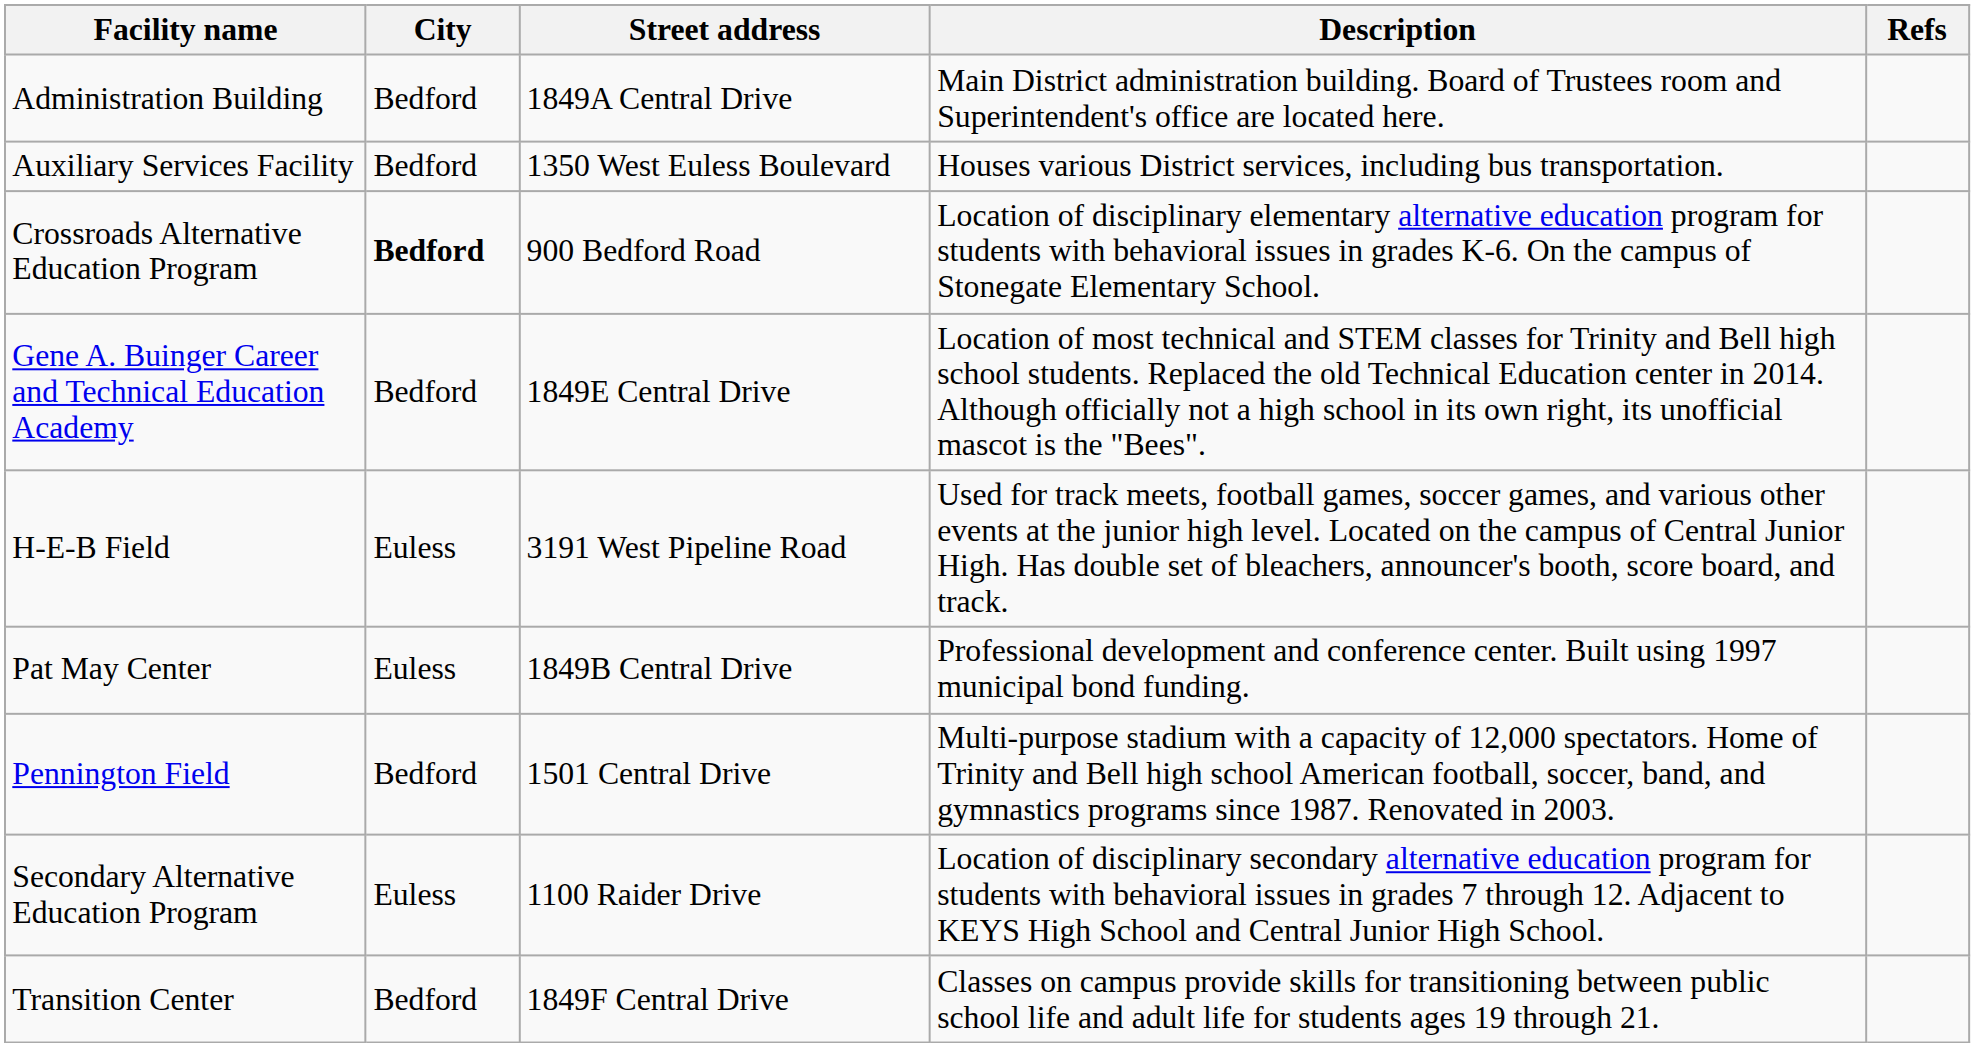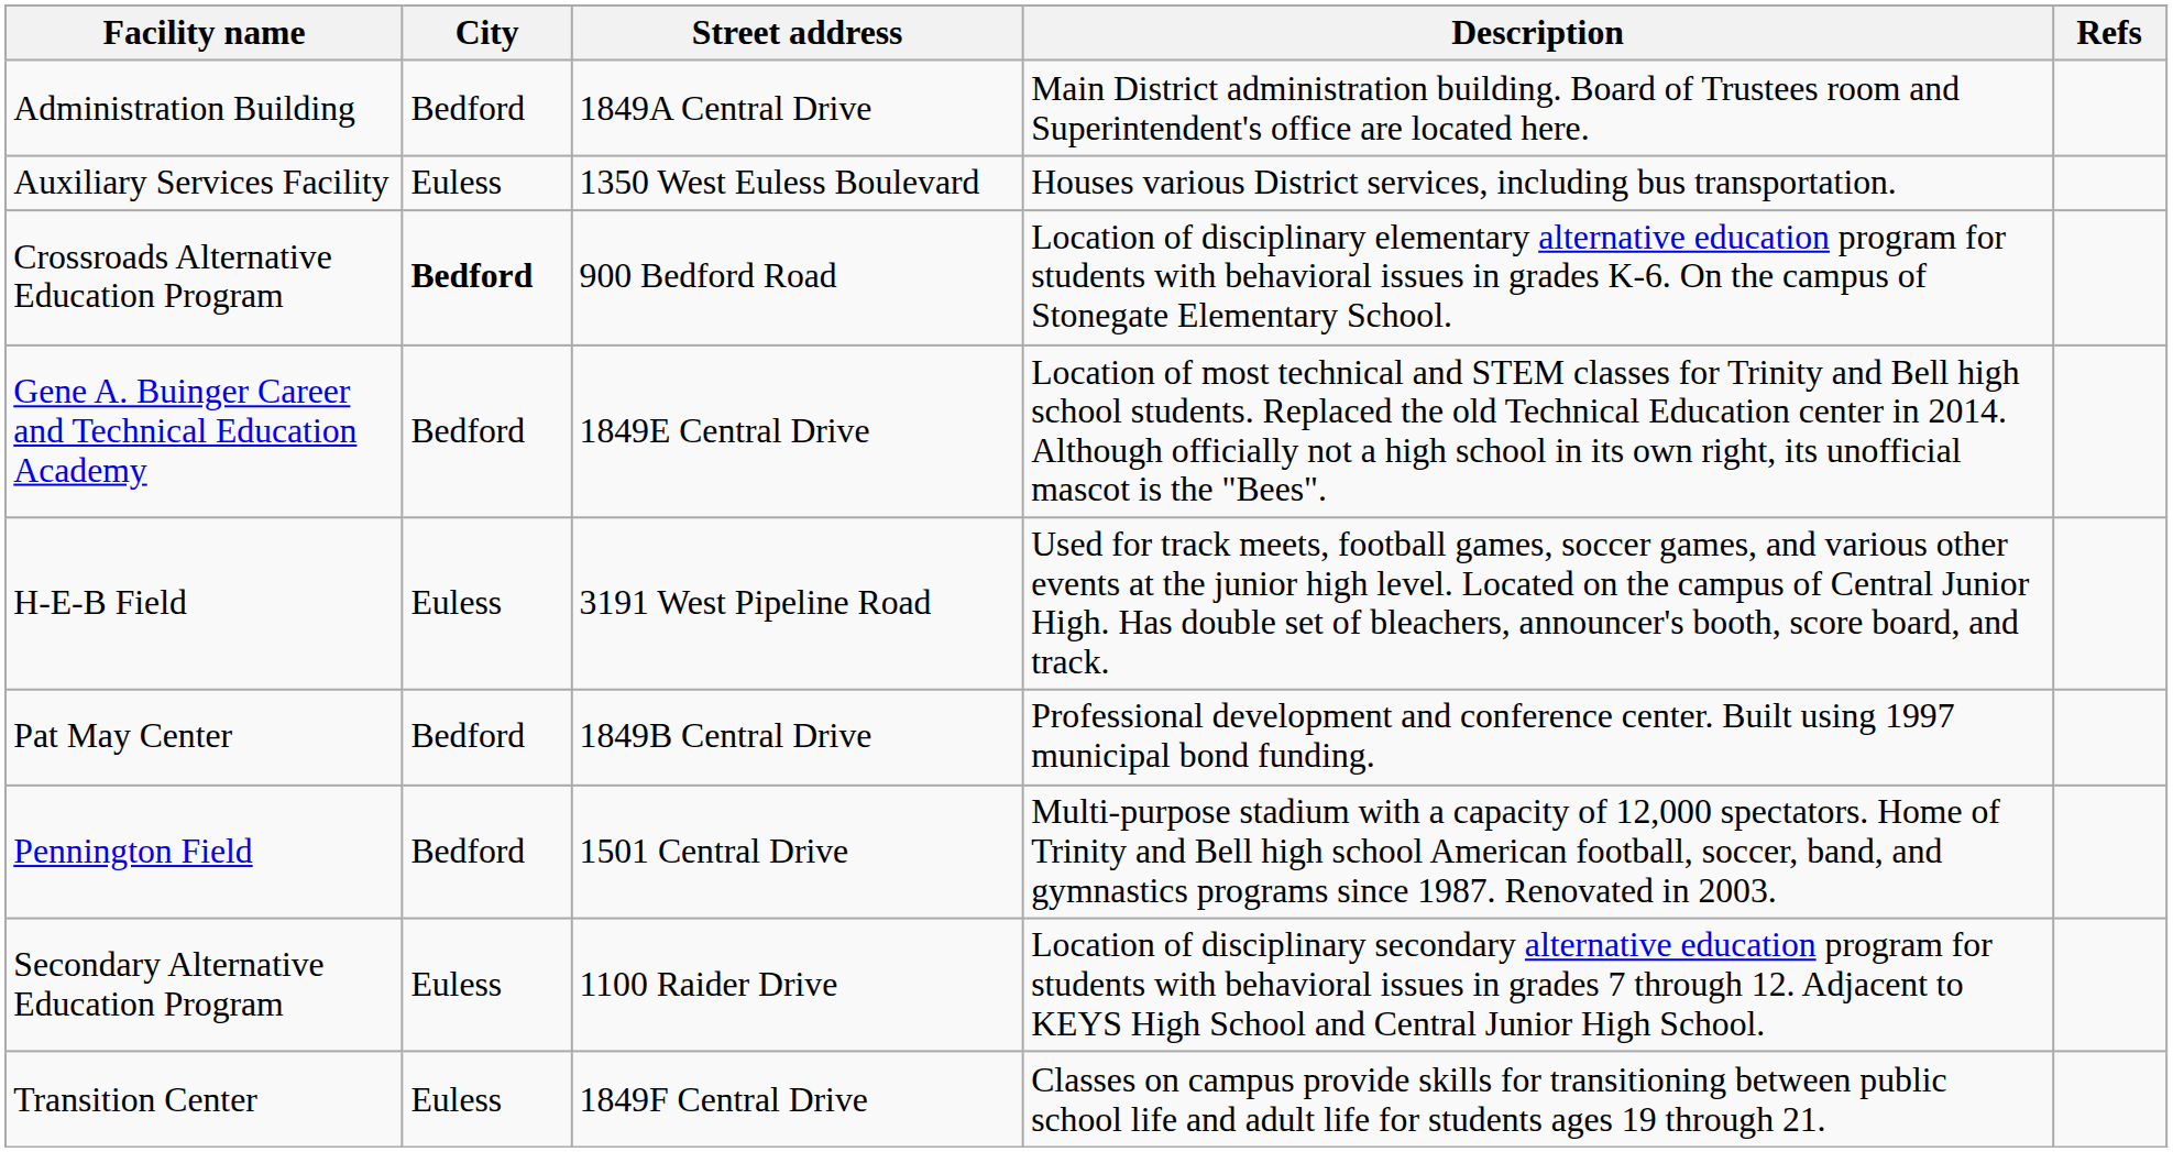Auxiliary Services Facility | City: Bedford -> Euless
Pat May Center | City: Euless -> Bedford
Transition Center | City: Bedford -> Euless
